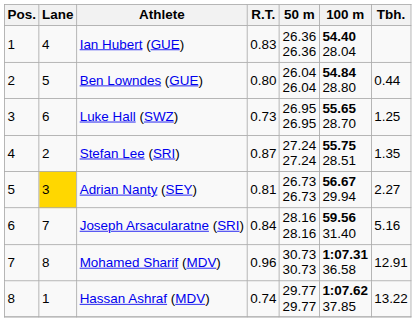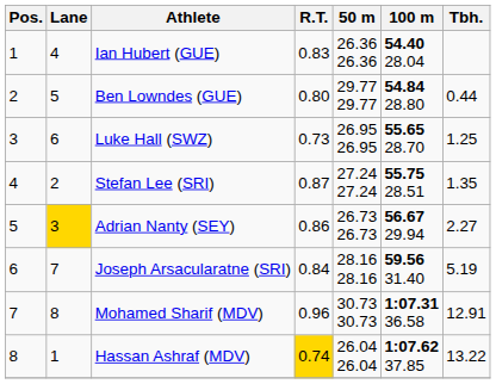Ben Lowndes (GUE) | 50 m: 26.04 26.04 -> 29.77 29.77
Adrian Nanty (SEY) | R.T.: 0.81 -> 0.86
Joseph Arsacularatne (SRI) | Tbh.: 5.16 -> 5.19
Hassan Ashraf (MDV) | R.T.: no background -> gold background
Hassan Ashraf (MDV) | 50 m: 29.77 29.77 -> 26.04 26.04
